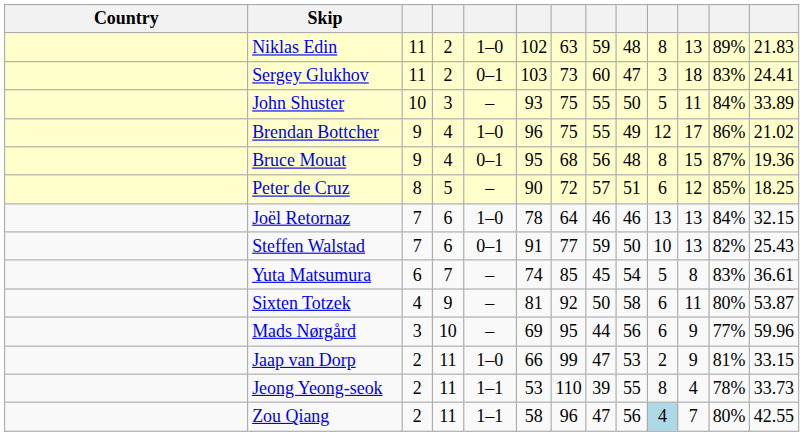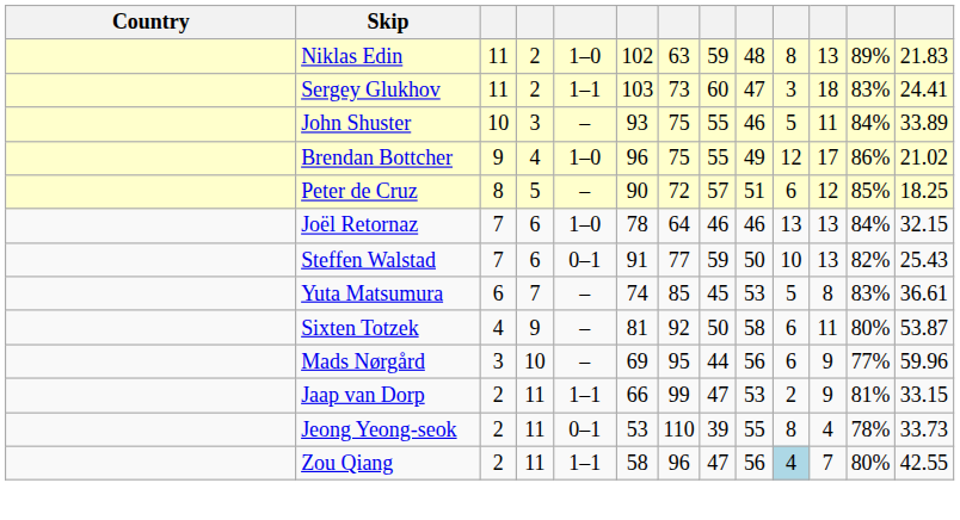Sergey Glukhov | column 5: 0–1 -> 1–1
John Shuster | column 9: 50 -> 46
- row: Bruce Mouat | 9 | 4 | 0–1 | 95 | 68 | 56 | 48 | 8 | 15 | 87% | 19.36
Yuta Matsumura | column 9: 54 -> 53
Jaap van Dorp | column 5: 1–0 -> 1–1
Jeong Yeong-seok | column 5: 1–1 -> 0–1
